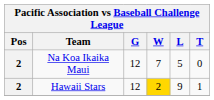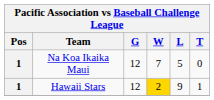Na Koa Ikaika Maui | Pos: 2 -> 1
Hawaii Stars | Pos: 2 -> 1
